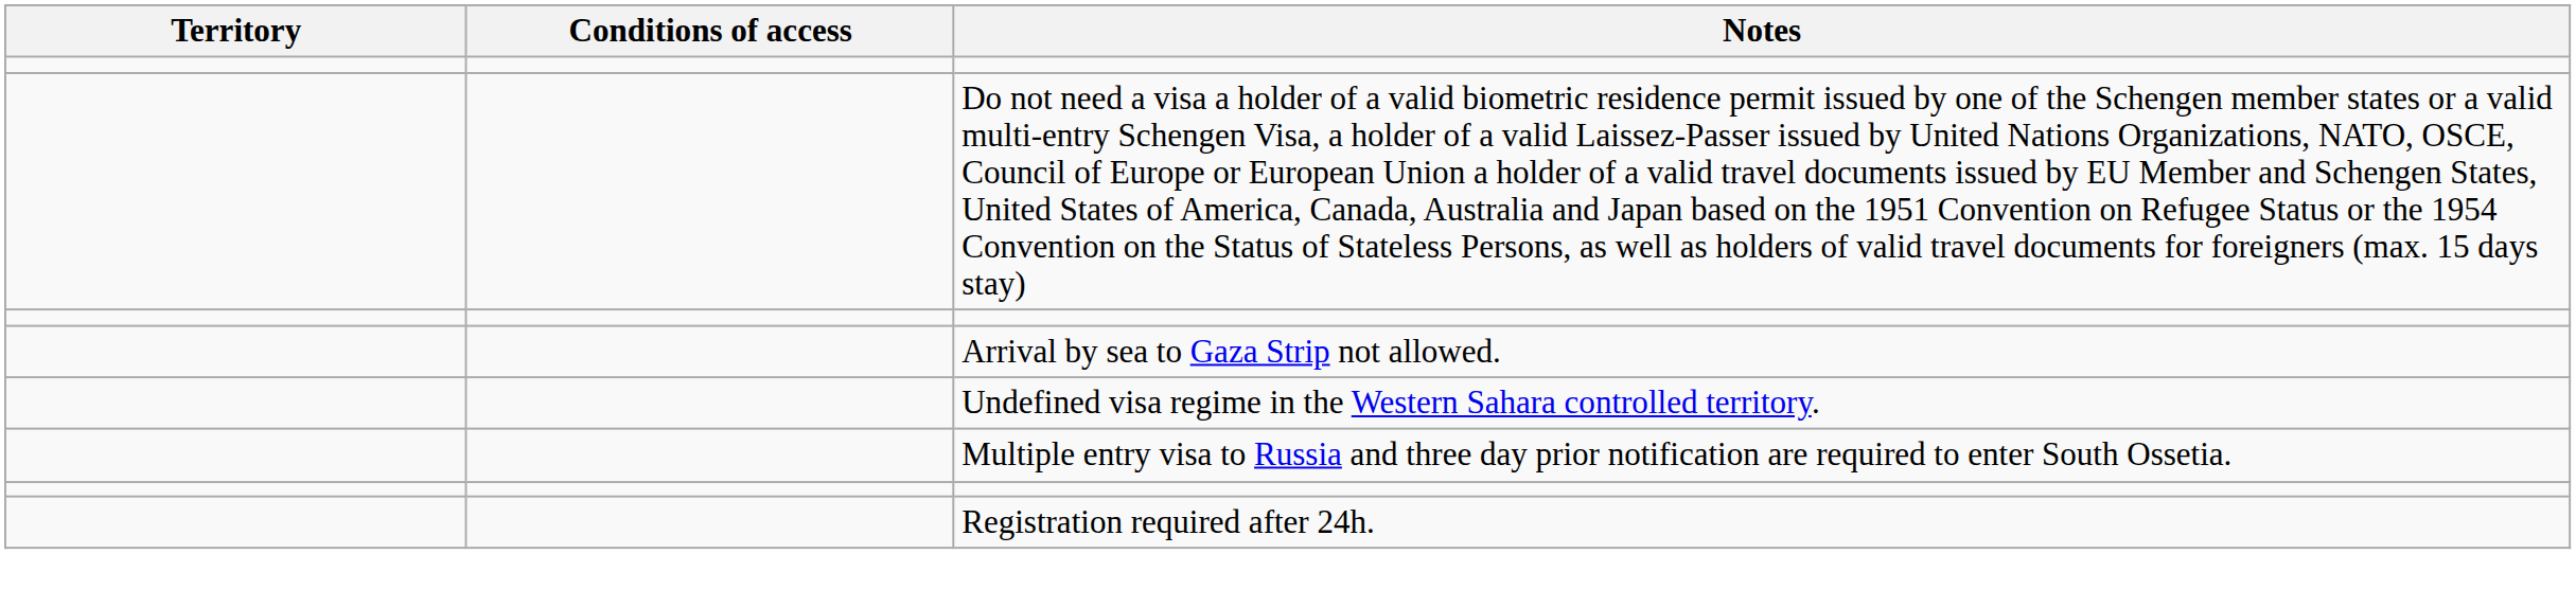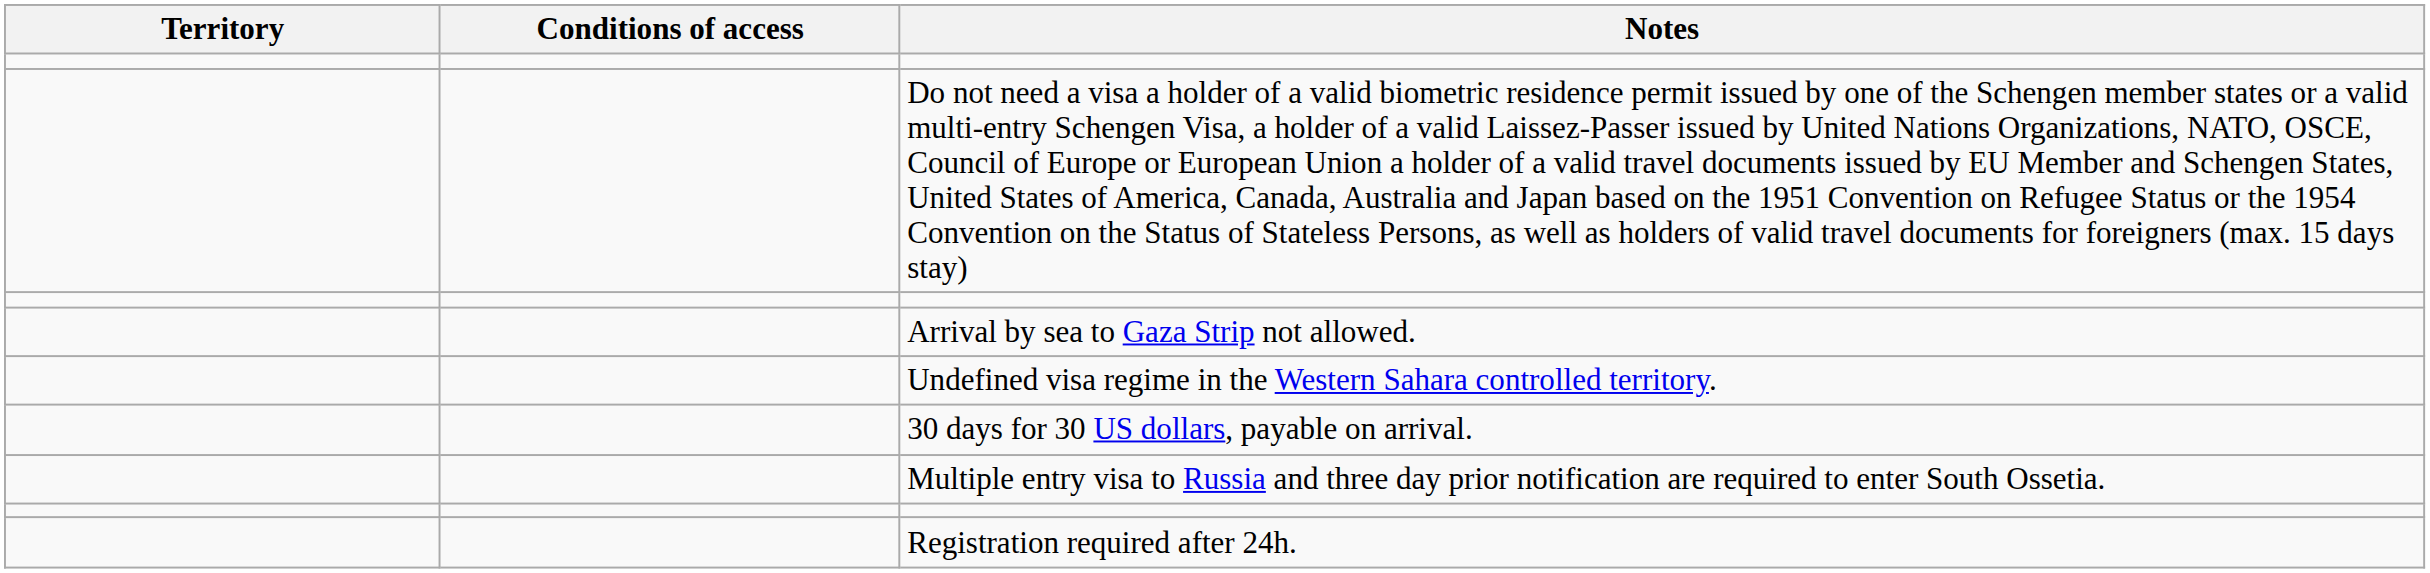+ row: 30 days for 30 US dollars, payable on arrival.
